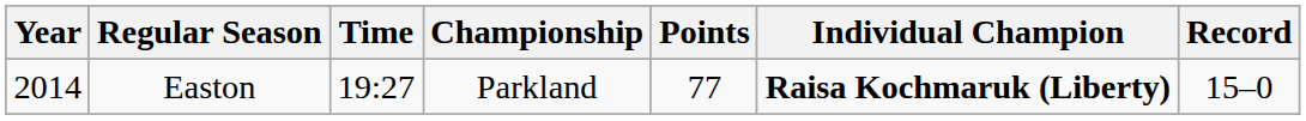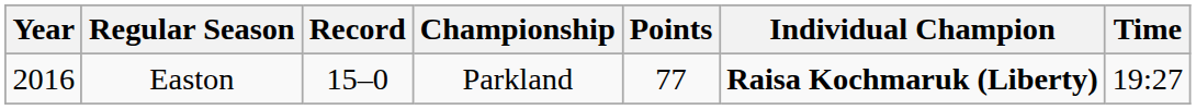columns swapped: Record <-> Time
Easton | Year: 2014 -> 2016
